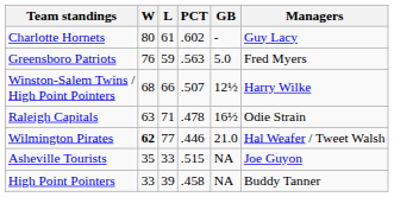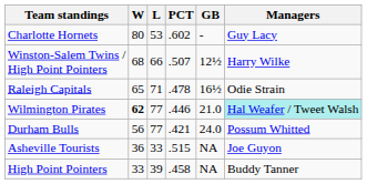Charlotte Hornets | L: 61 -> 53
- row: Greensboro Patriots | 76 | 59 | .563 | 5.0 | Fred Myers
Raleigh Capitals | W: 63 -> 65
Wilmington Pirates | Managers: no background -> paleturquoise background
+ row: Durham Bulls | 56 | 77 | .421 | 24.0 | Possum Whitted
Asheville Tourists | W: 35 -> 36
